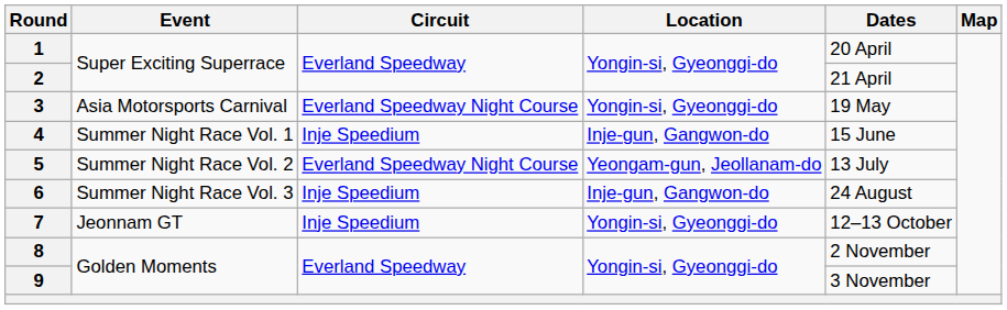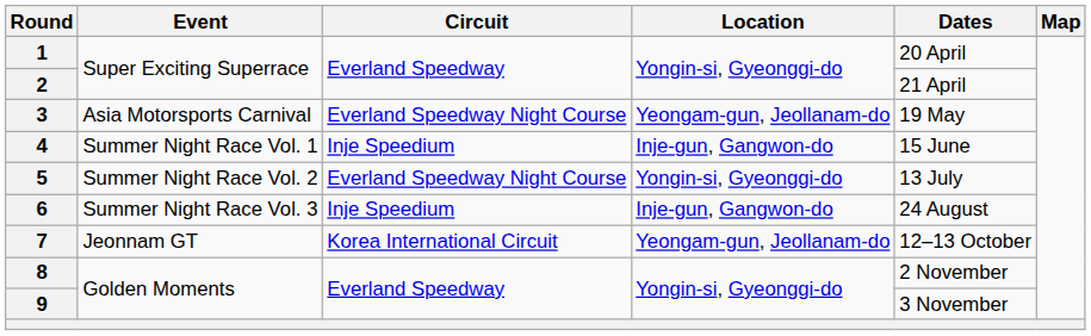3 | Location: Yongin-si, Gyeonggi-do -> Yeongam-gun, Jeollanam-do
5 | Location: Yeongam-gun, Jeollanam-do -> Yongin-si, Gyeonggi-do
7 | Circuit: Inje Speedium -> Korea International Circuit
7 | Location: Yongin-si, Gyeonggi-do -> Yeongam-gun, Jeollanam-do
